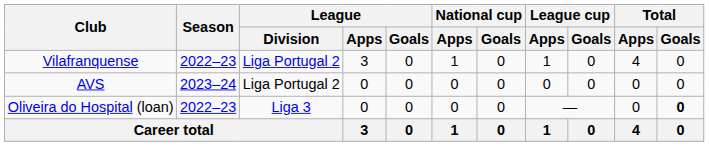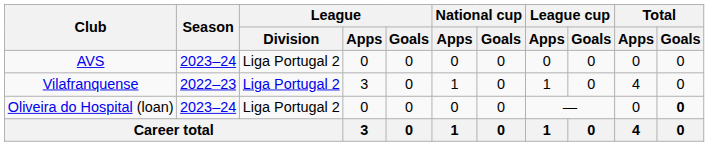rows swapped: Vilafranquense <-> AVS
Oliveira do Hospital (loan) | Season: 2022–23 -> 2023–24
Oliveira do Hospital (loan) | League / Division: Liga 3 -> Liga Portugal 2
